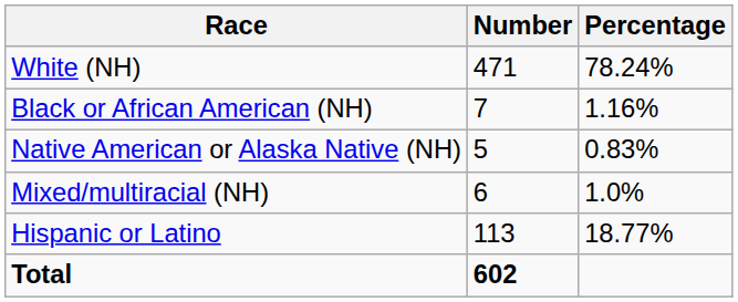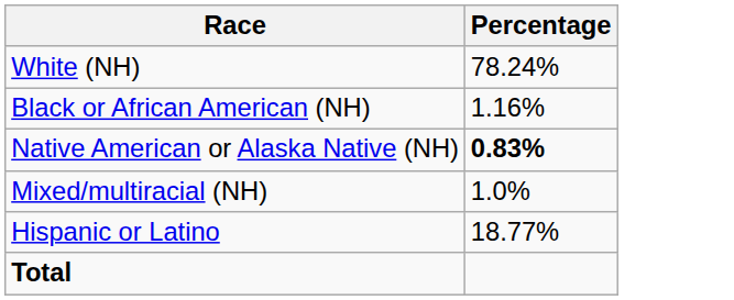- column: Number | 471 | 7 | 5 | 6 | 113 | 602
Native American or Alaska Native (NH) | Percentage: normal -> bold
